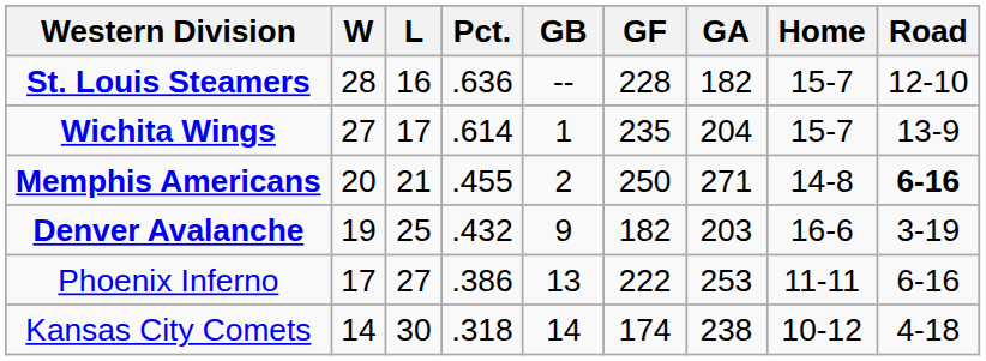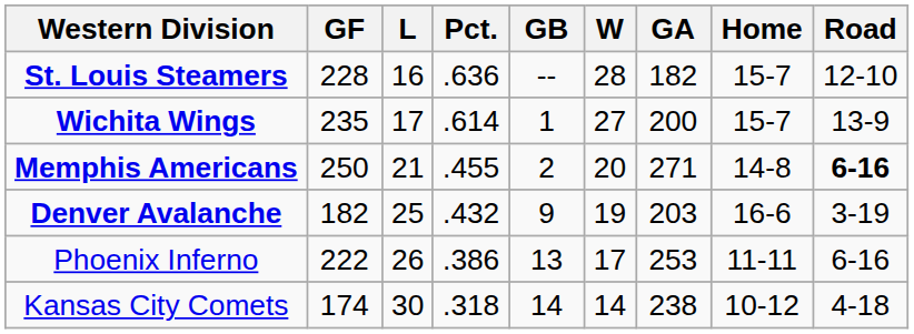columns swapped: W <-> GF
Wichita Wings | GA: 204 -> 200
Phoenix Inferno | L: 27 -> 26
